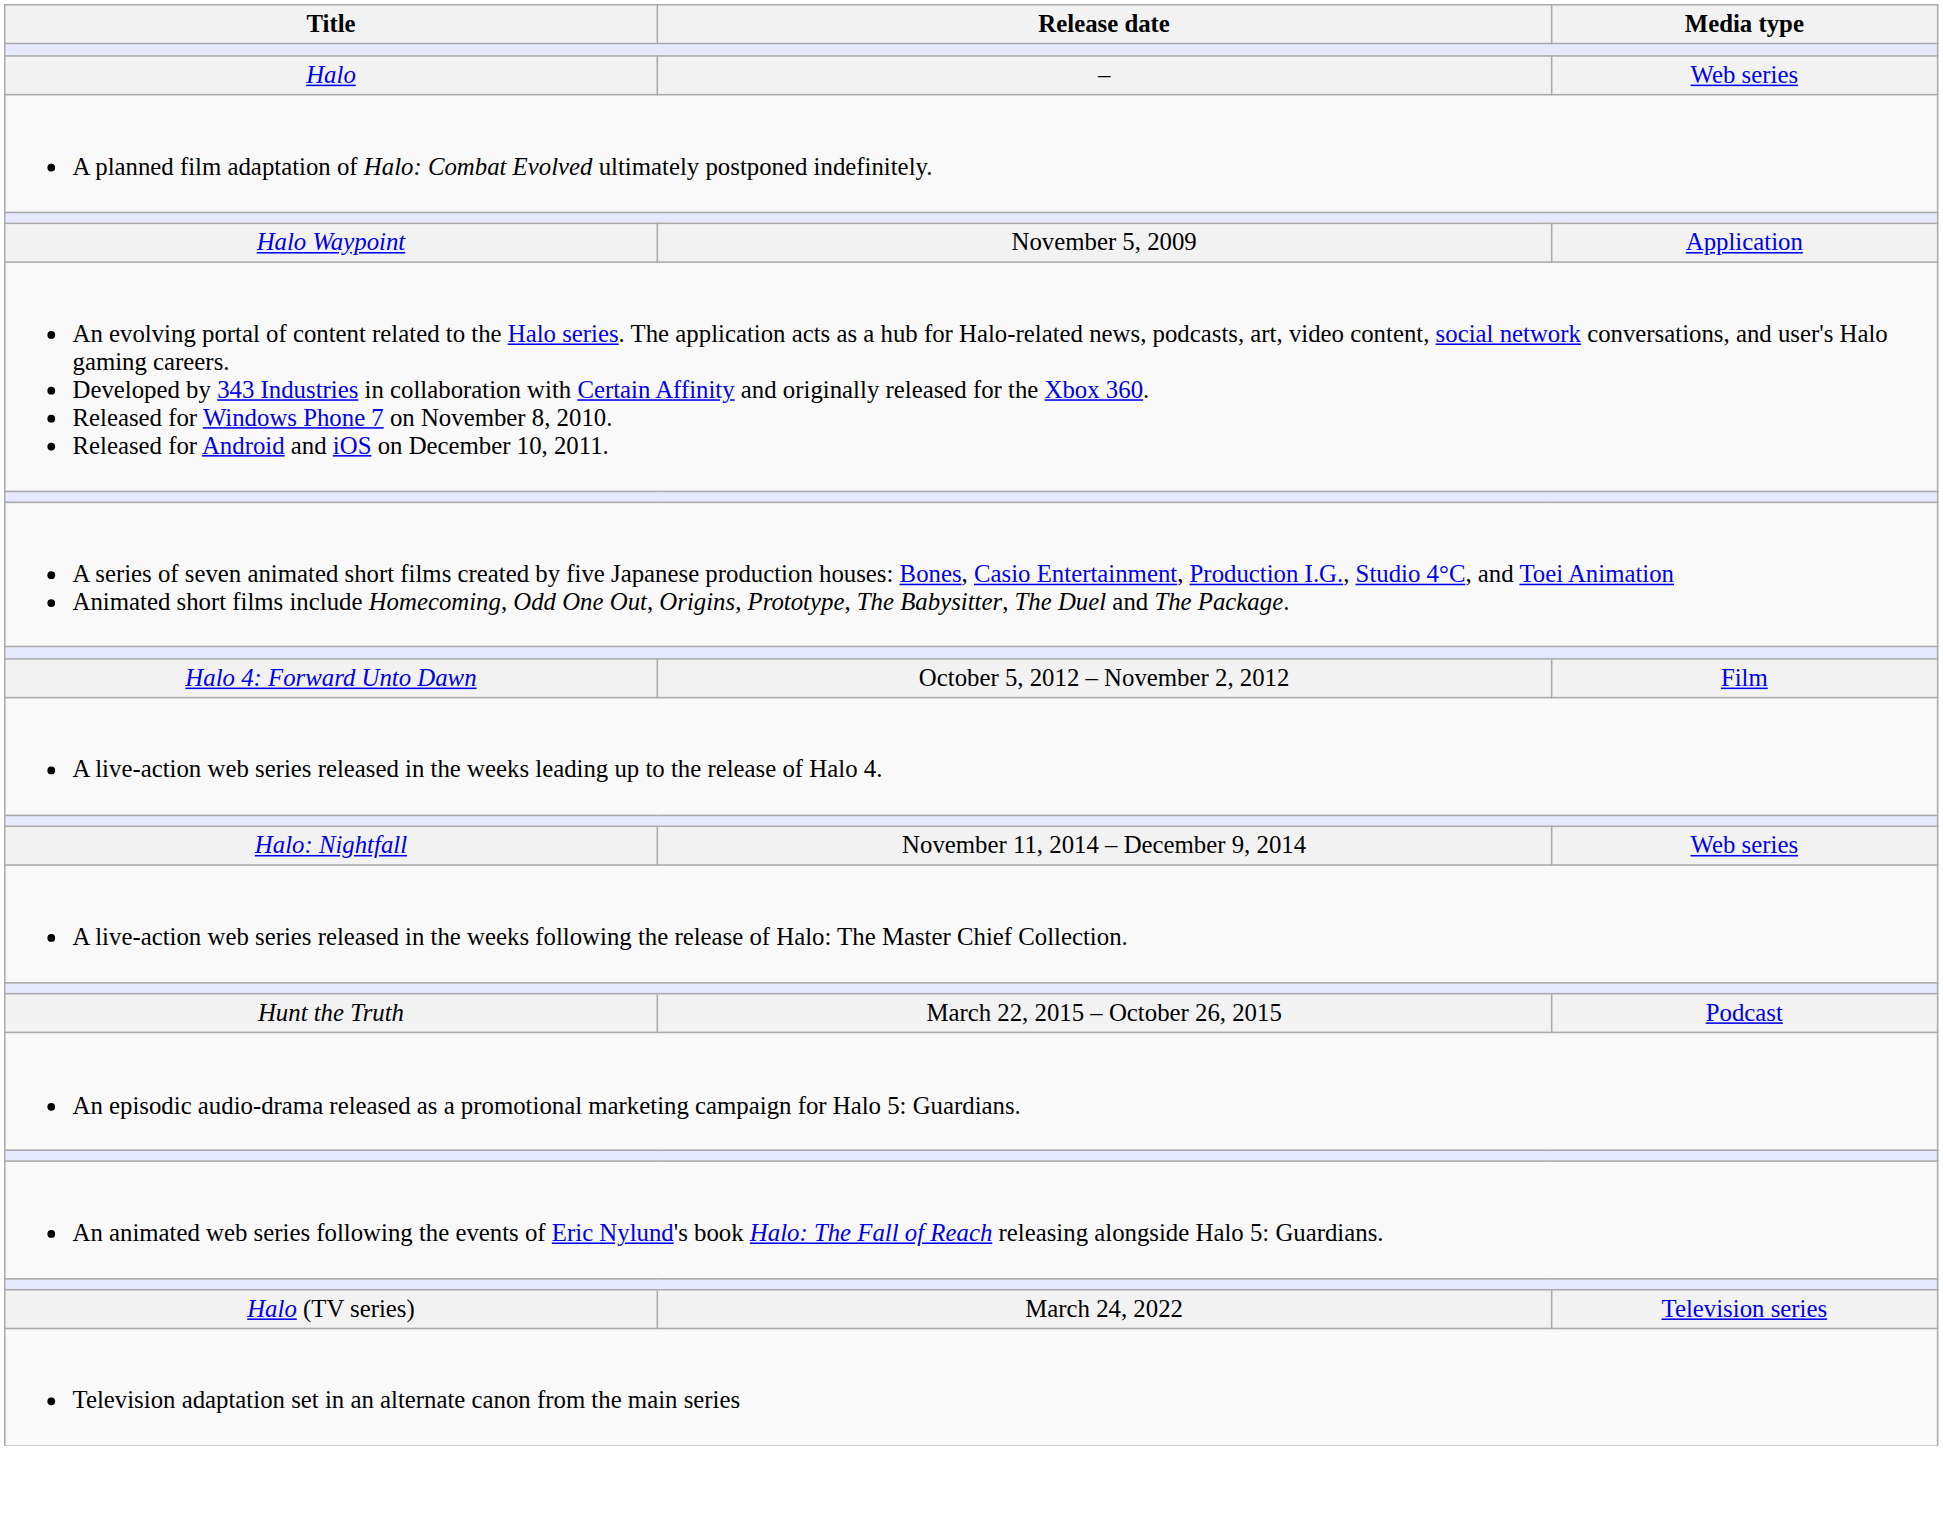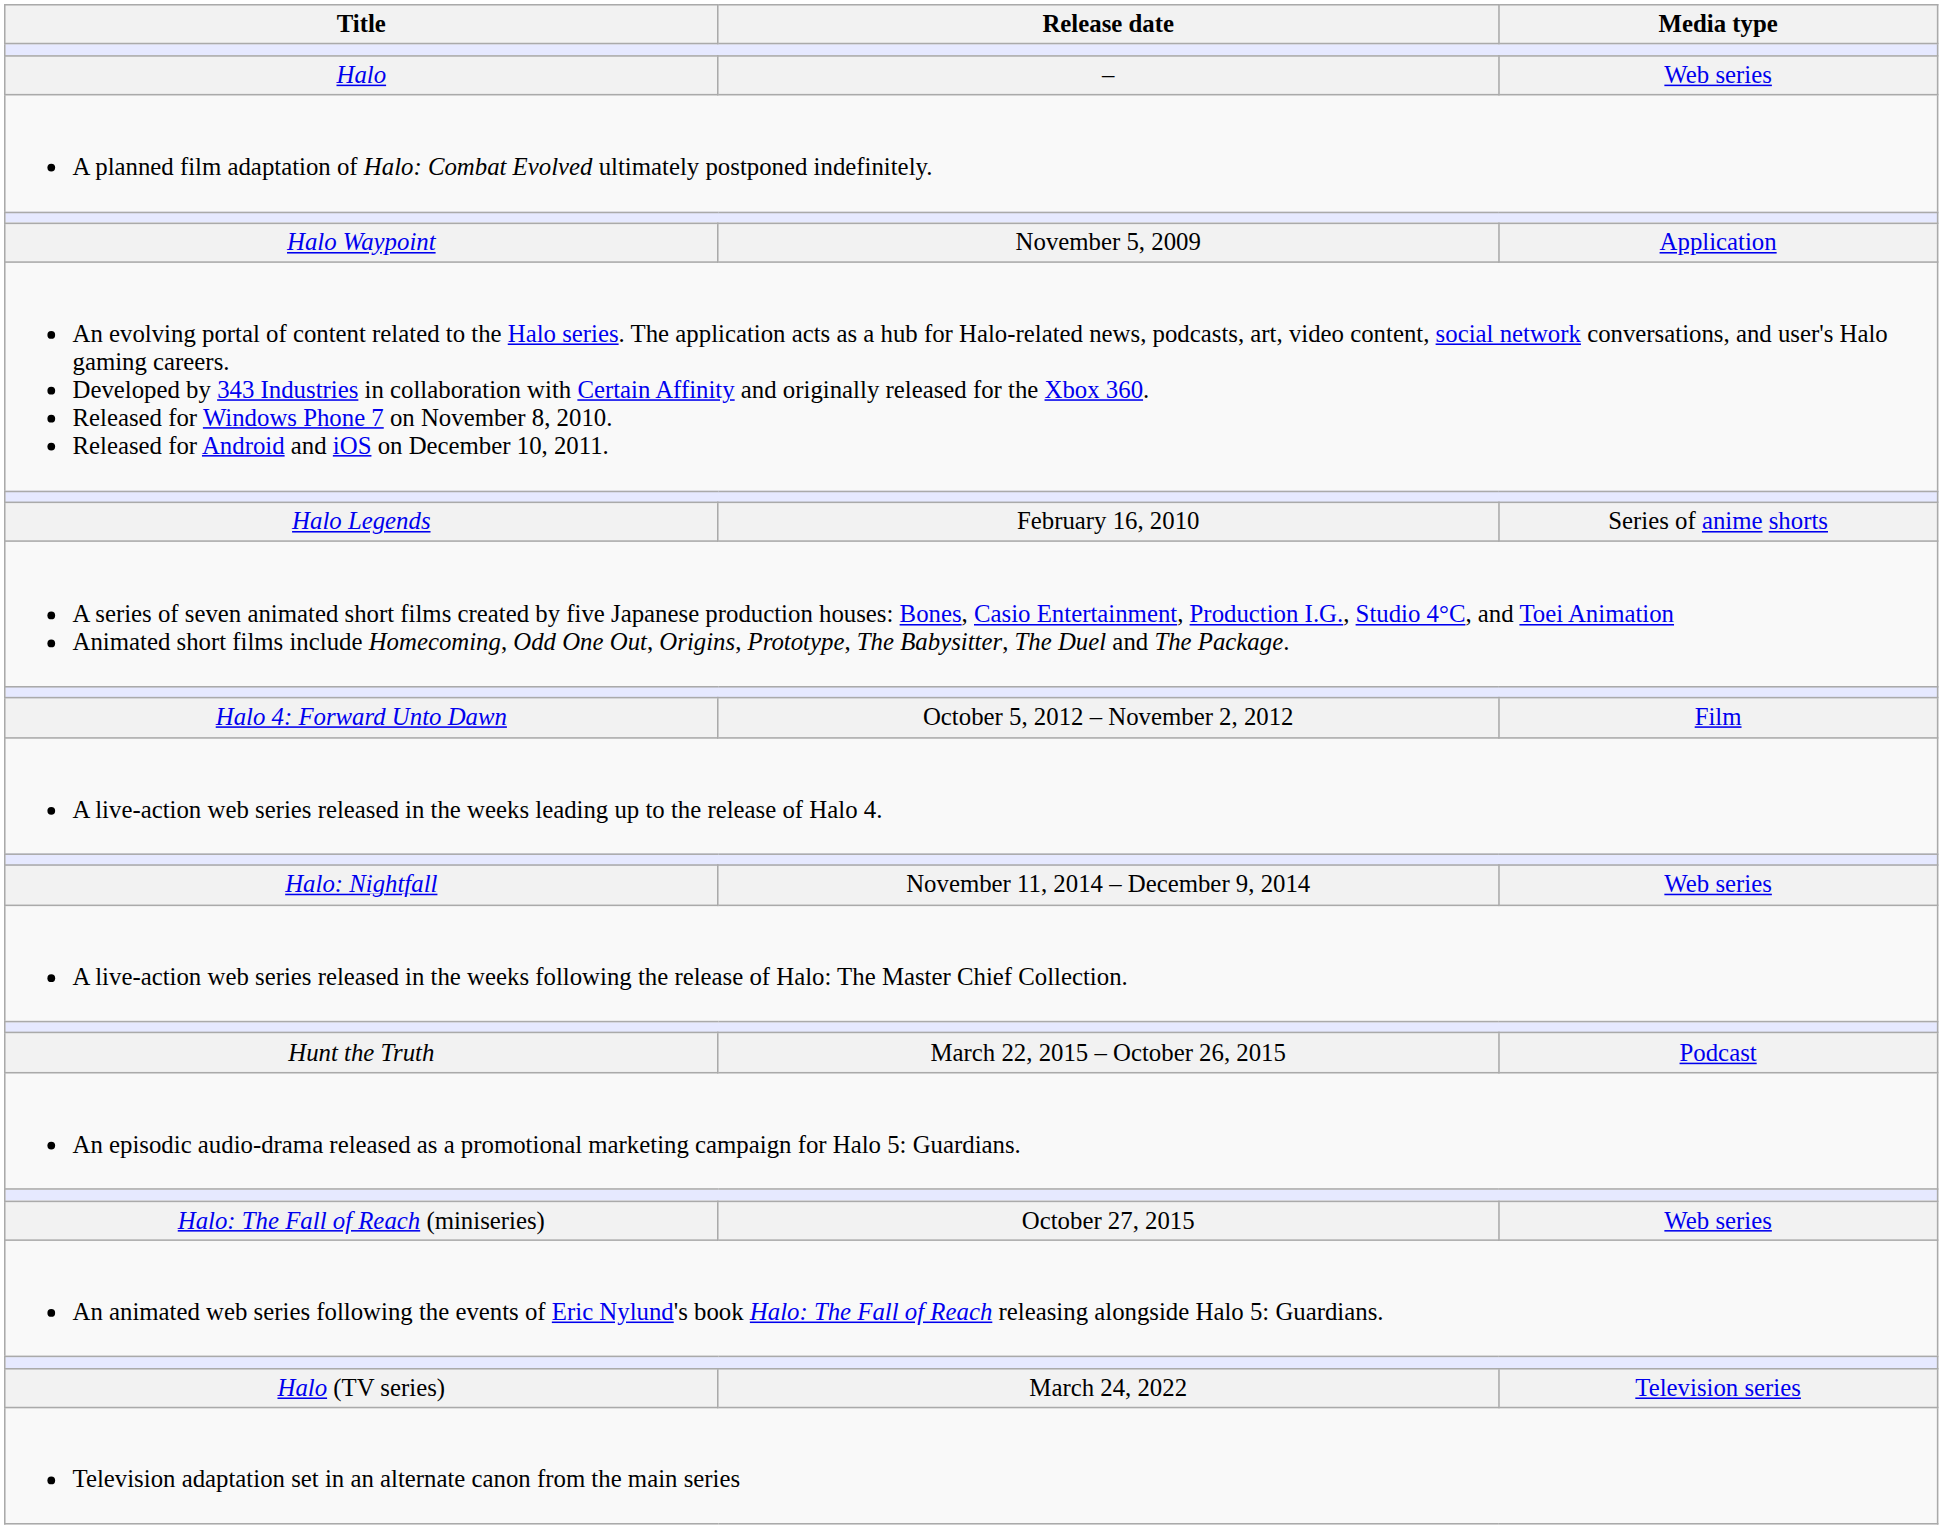+ row: Halo Legends | February 16, 2010 | Series of anime shorts
+ row: Halo: The Fall of Reach (miniseries) | October 27, 2015 | Web series
